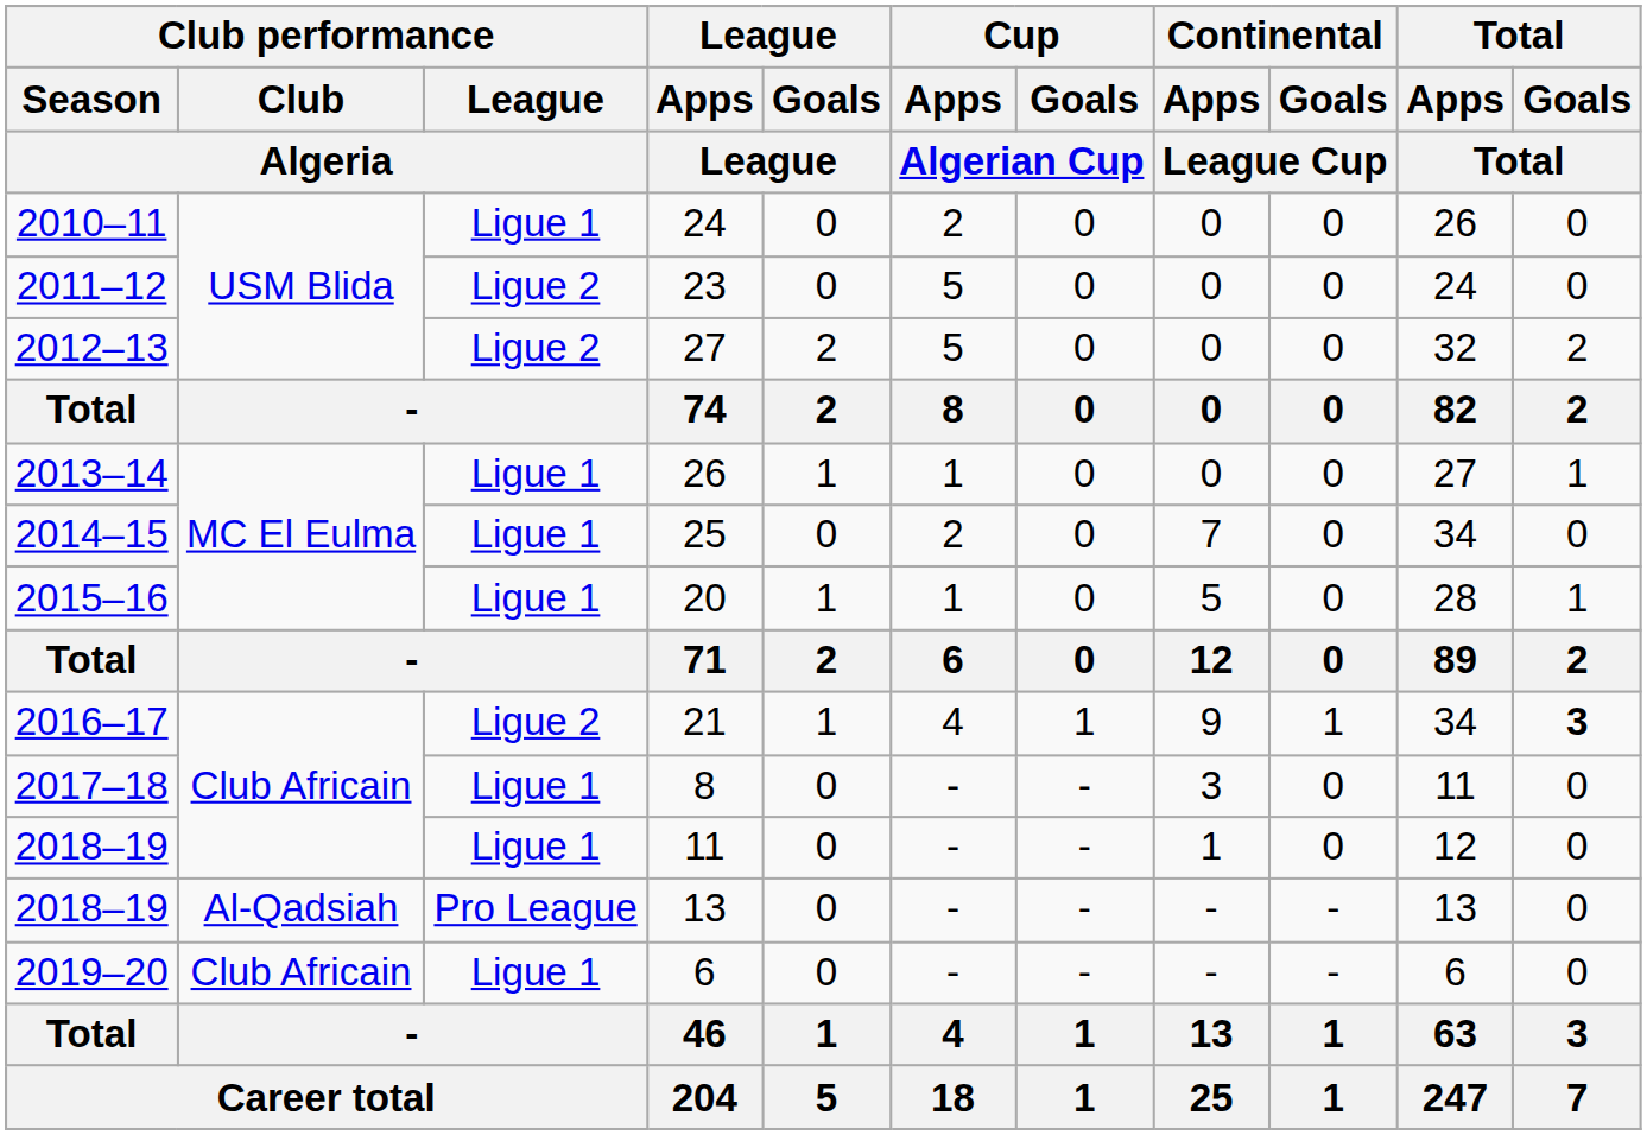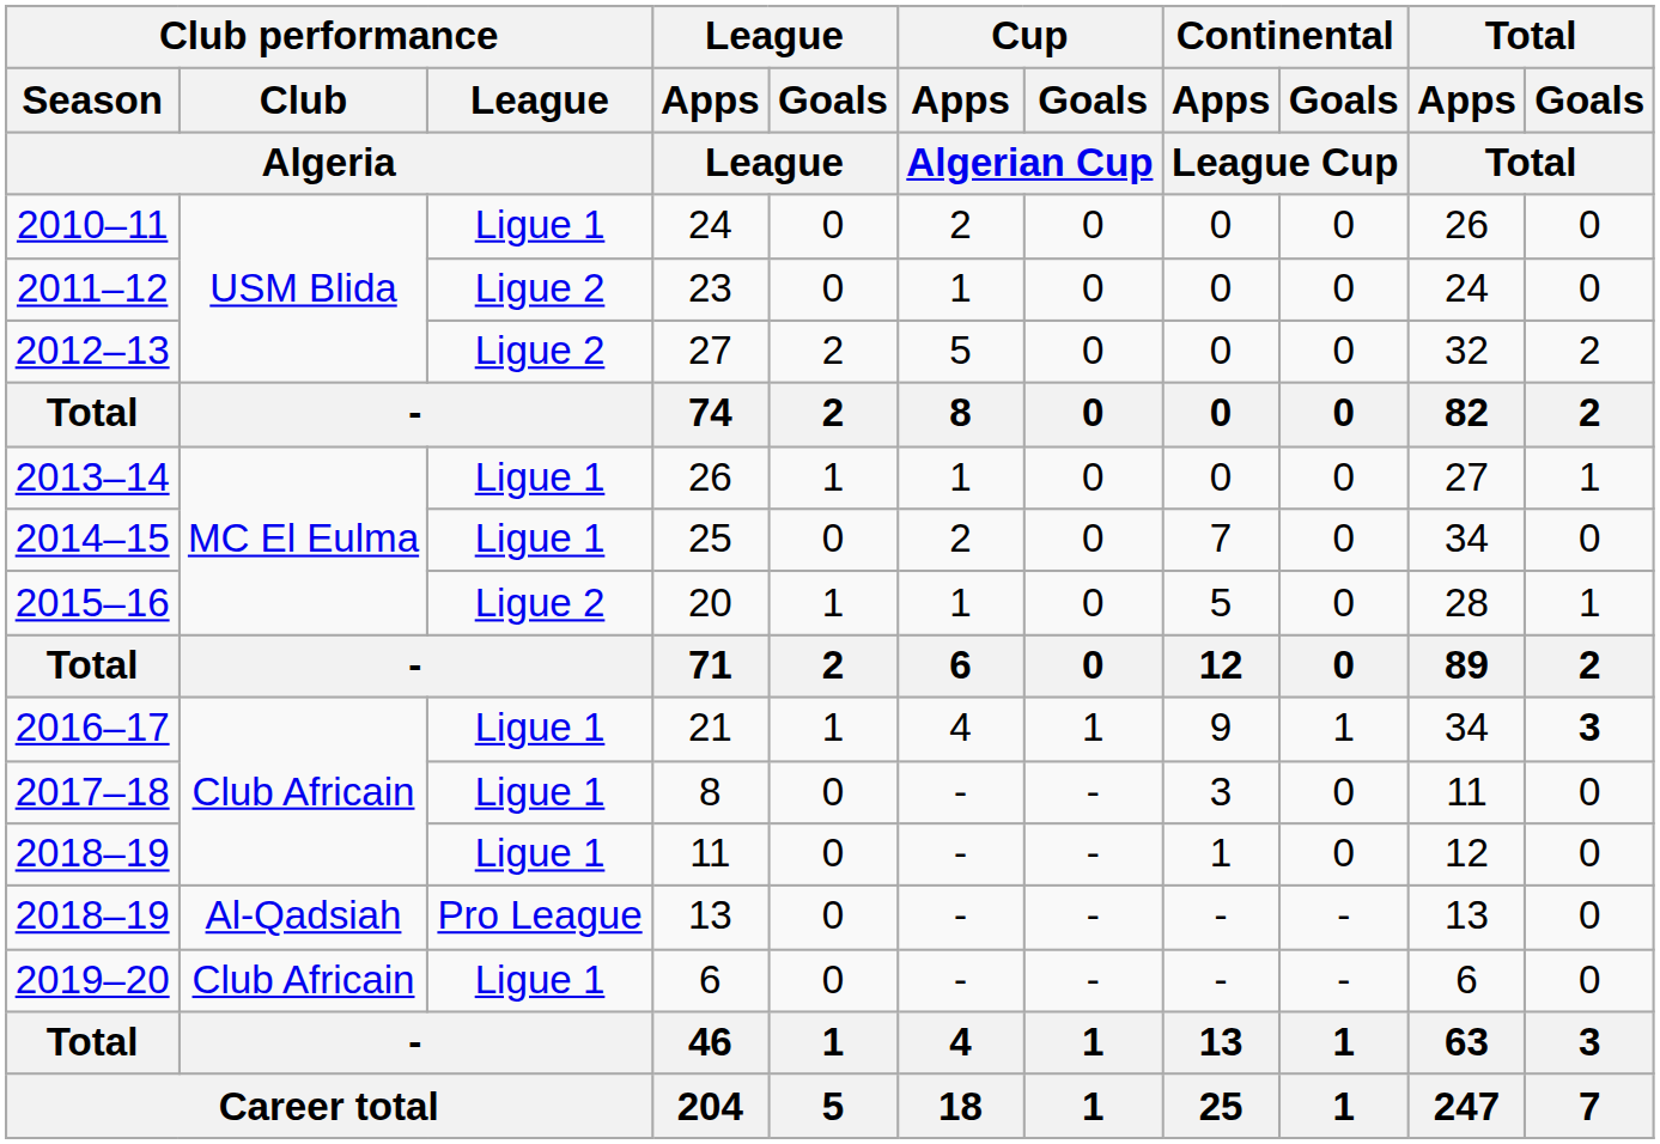23 | Cup / Apps / Algerian Cup: 5 -> 1
20 | Club performance / League / Algeria: Ligue 1 -> Ligue 2
21 | Club performance / League / Algeria: Ligue 2 -> Ligue 1
